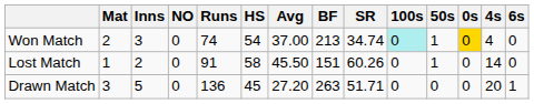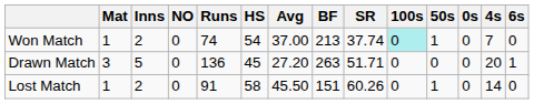Won Match | Mat: 2 -> 1
Won Match | Inns: 3 -> 2
Won Match | SR: 34.74 -> 37.74
Won Match | 0s: gold background -> no background
Won Match | 4s: 4 -> 7
rows swapped: Lost Match <-> Drawn Match
